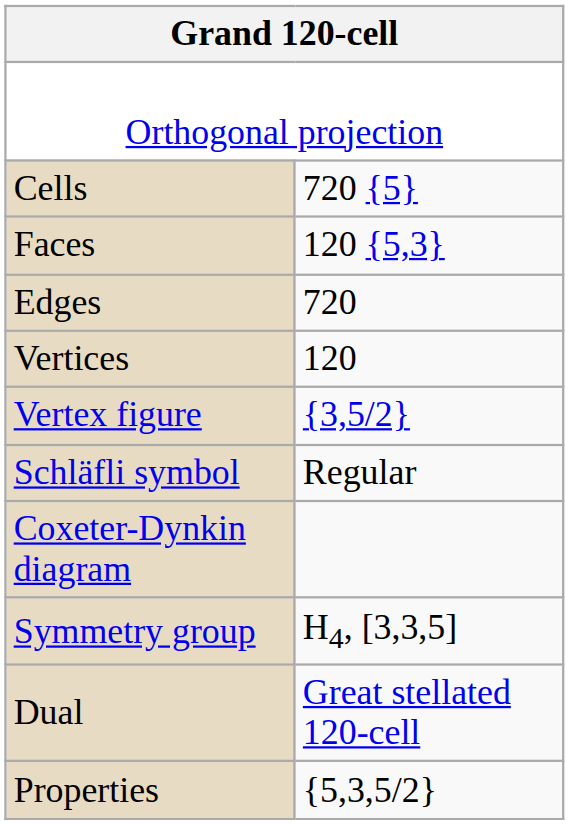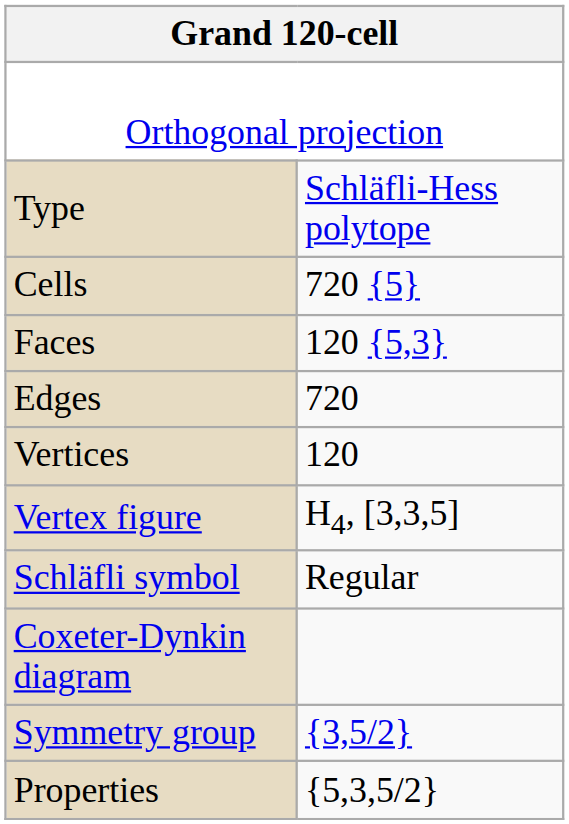+ row: Type | Schläfli-Hess polytope
Vertex figure | column 2: {3,5/2} -> H4, [3,3,5]
Symmetry group | column 2: H4, [3,3,5] -> {3,5/2}
- row: Dual | Great stellated 120-cell
